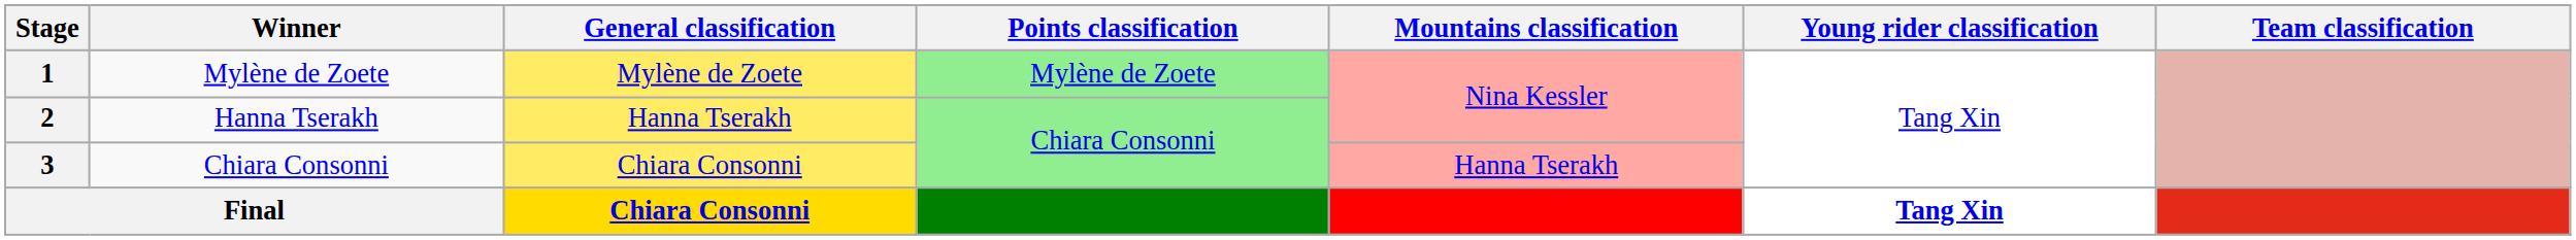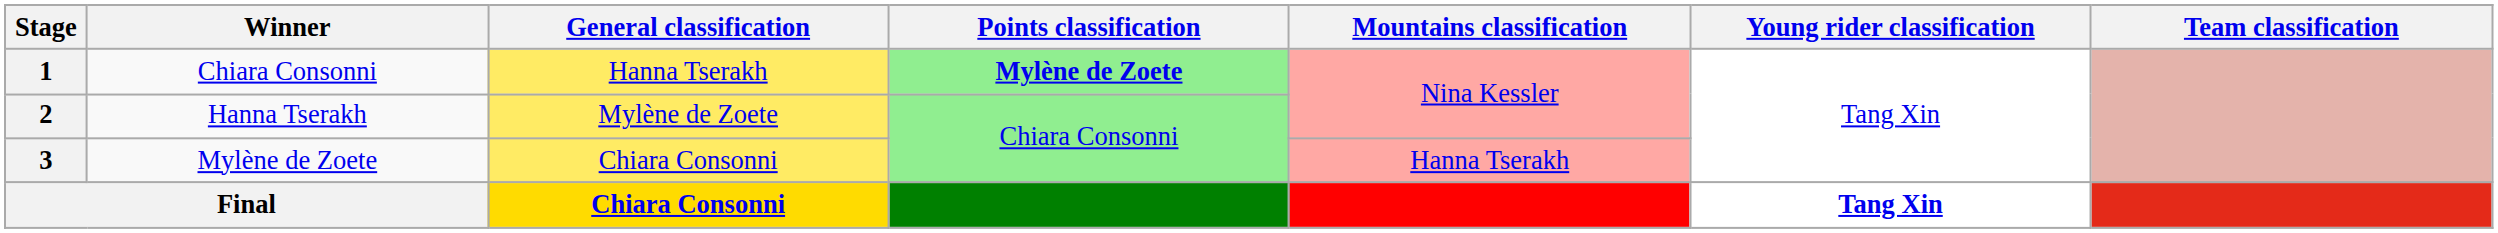1 | Winner: Mylène de Zoete -> Chiara Consonni
1 | General classification: Mylène de Zoete -> Hanna Tserakh
1 | Points classification: normal -> bold
2 | General classification: Hanna Tserakh -> Mylène de Zoete
3 | Winner: Chiara Consonni -> Mylène de Zoete
